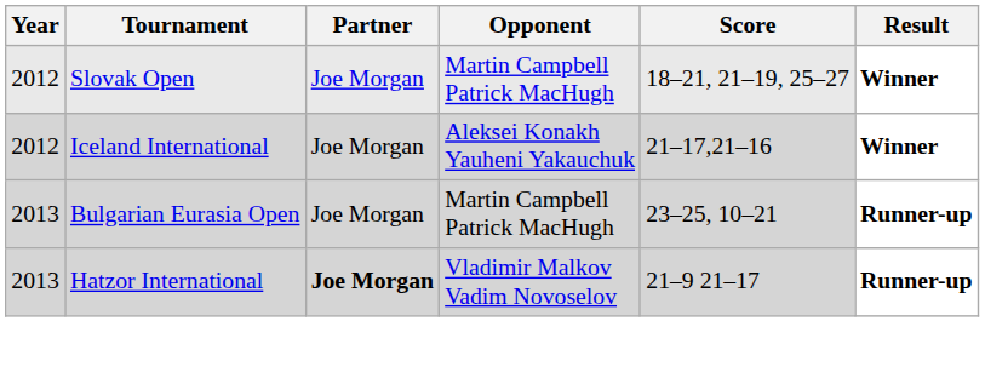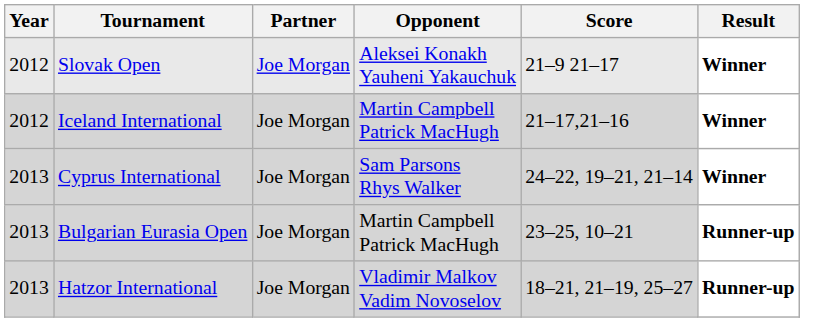Slovak Open | Opponent: Martin Campbell Patrick MacHugh -> Aleksei Konakh Yauheni Yakauchuk
Slovak Open | Score: 18–21, 21–19, 25–27 -> 21–9 21–17
Iceland International | Opponent: Aleksei Konakh Yauheni Yakauchuk -> Martin Campbell Patrick MacHugh
+ row: 2013 | Cyprus International | Joe Morgan | Sam Parsons Rhys Walker | 24–22, 19–21, 21–14 | Winner
Hatzor International | Partner: bold -> normal
Hatzor International | Score: 21–9 21–17 -> 18–21, 21–19, 25–27
